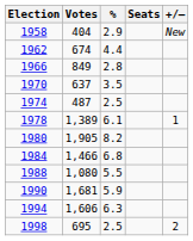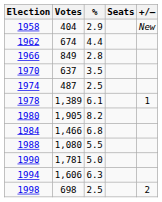1990 | Votes: 1,681 -> 1,781
1990 | %: 5.9 -> 5.0
1998 | Votes: 695 -> 698
